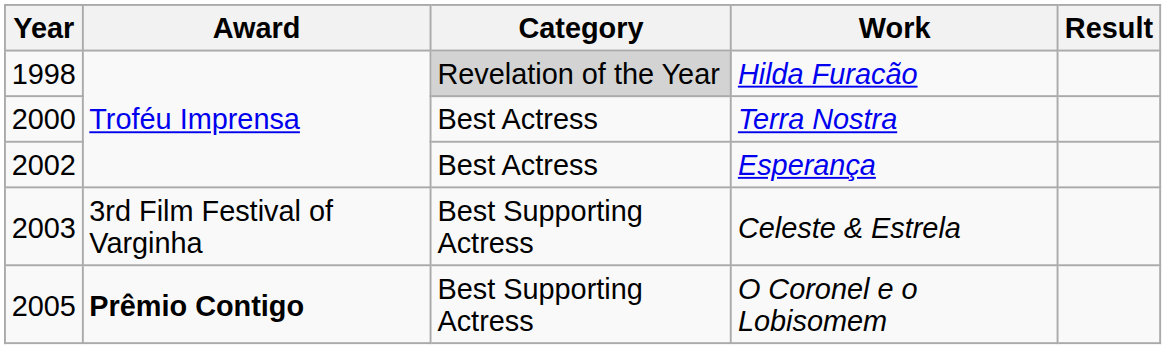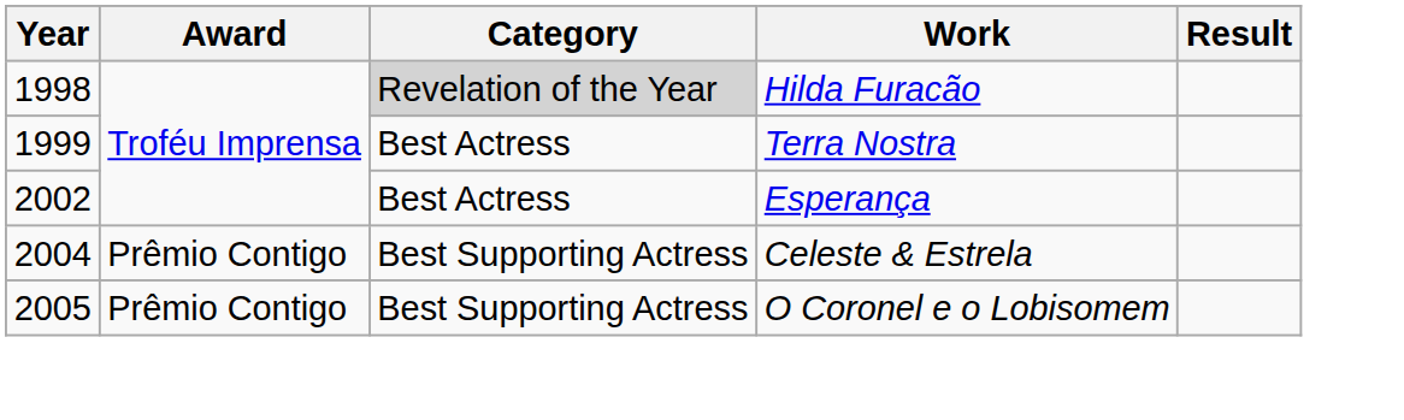Terra Nostra | Year: 2000 -> 1999
Celeste & Estrela | Year: 2003 -> 2004
Celeste & Estrela | Award: 3rd Film Festival of Varginha -> Prêmio Contigo
O Coronel e o Lobisomem | Award: bold -> normal
